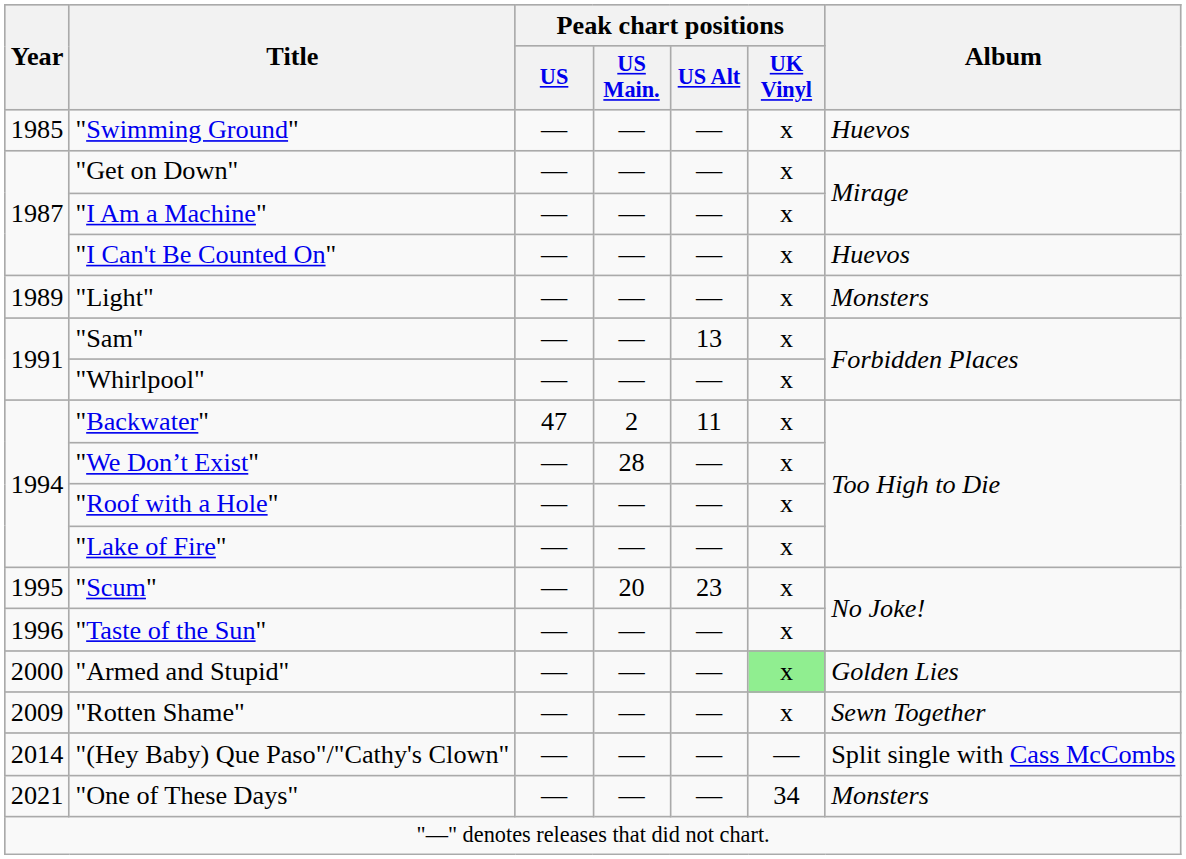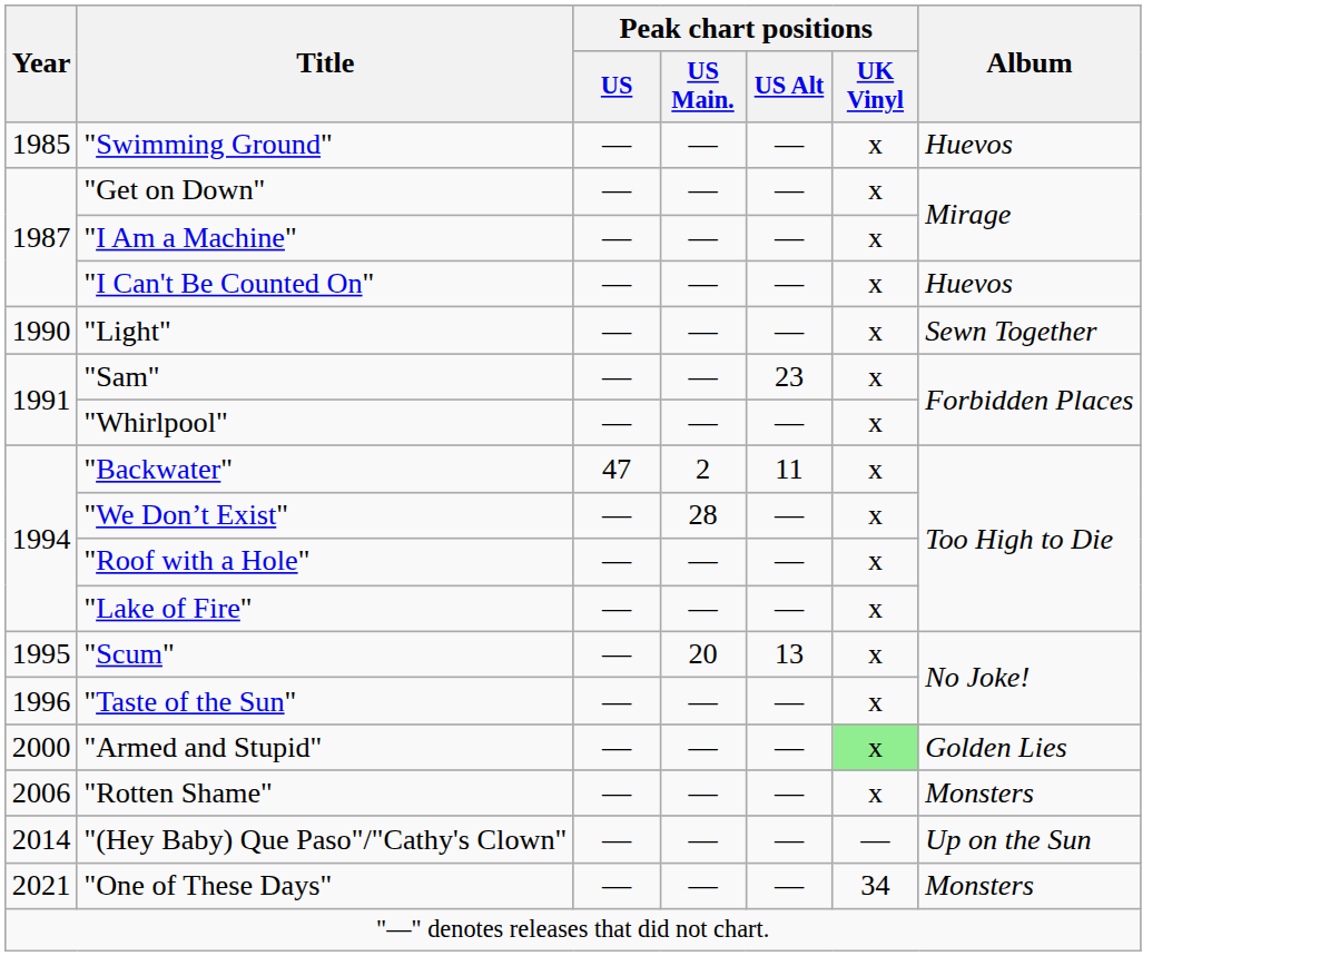"Light" | Year: 1989 -> 1990
"Light" | Album: Monsters -> Sewn Together
"Sam" | Peak chart positions / US Alt: 13 -> 23
"Scum" | Peak chart positions / US Alt: 23 -> 13
"Rotten Shame" | Year: 2009 -> 2006
"Rotten Shame" | Album: Sewn Together -> Monsters
"(Hey Baby) Que Paso"/"Cathy's Clown" | Album: Split single with Cass McCombs -> Up on the Sun
